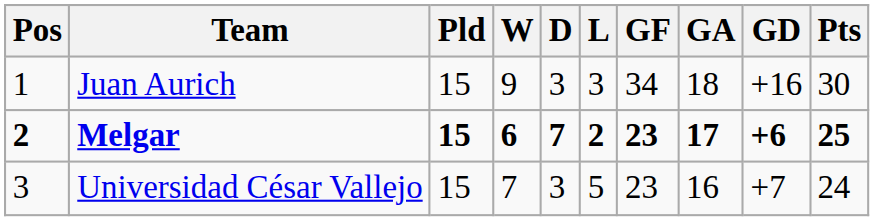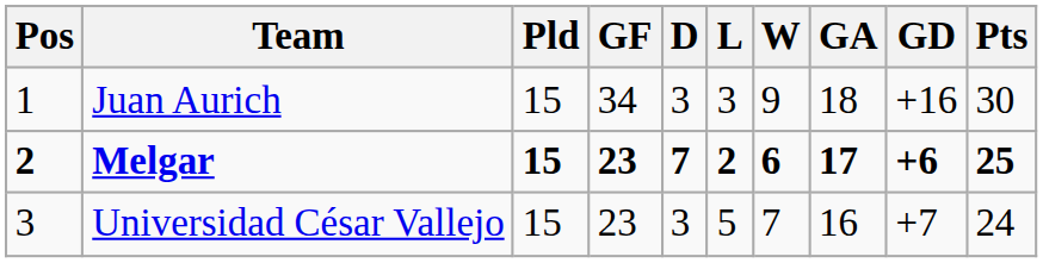columns swapped: W <-> GF
